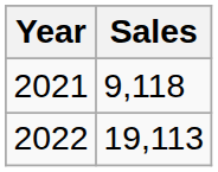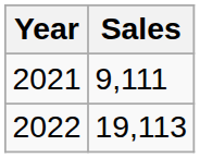2021 | Sales: 9,118 -> 9,111
